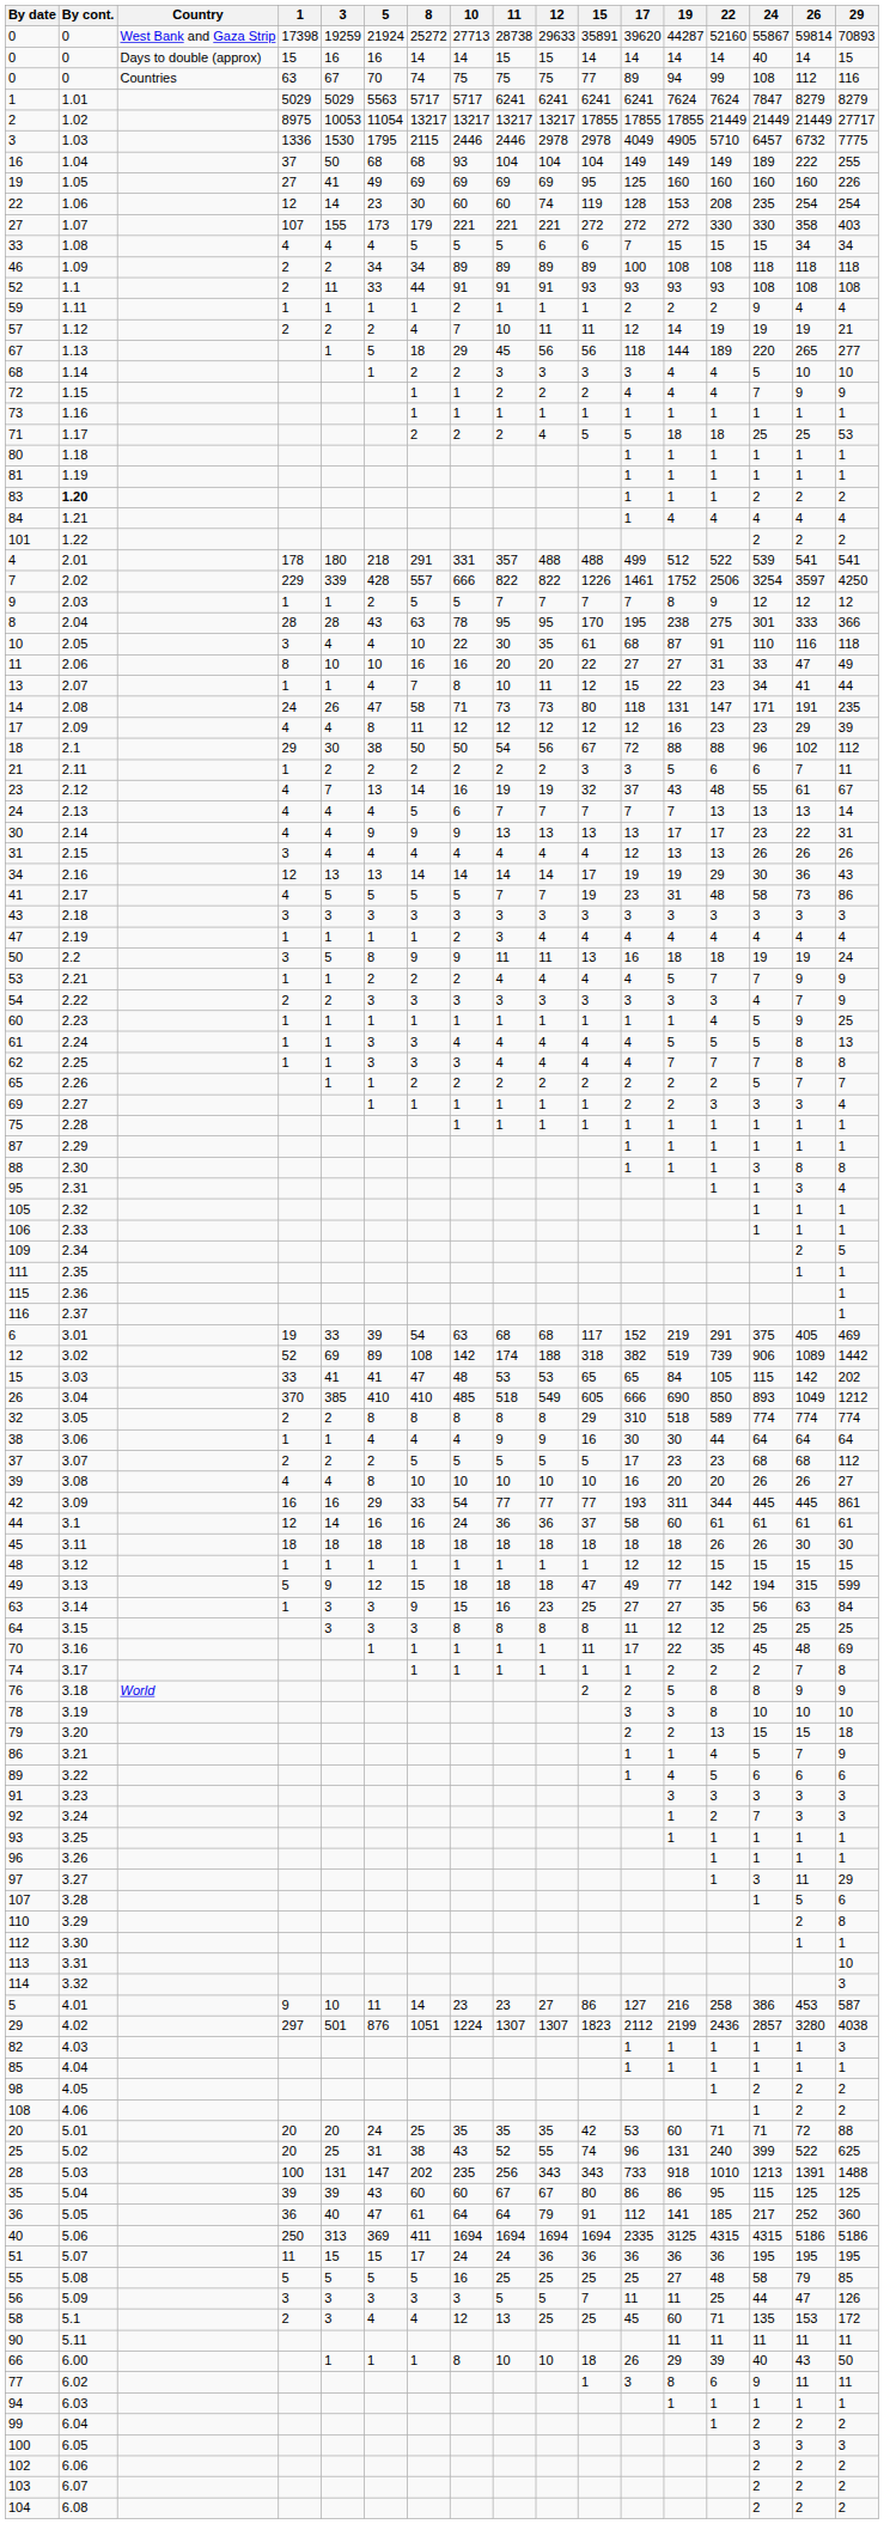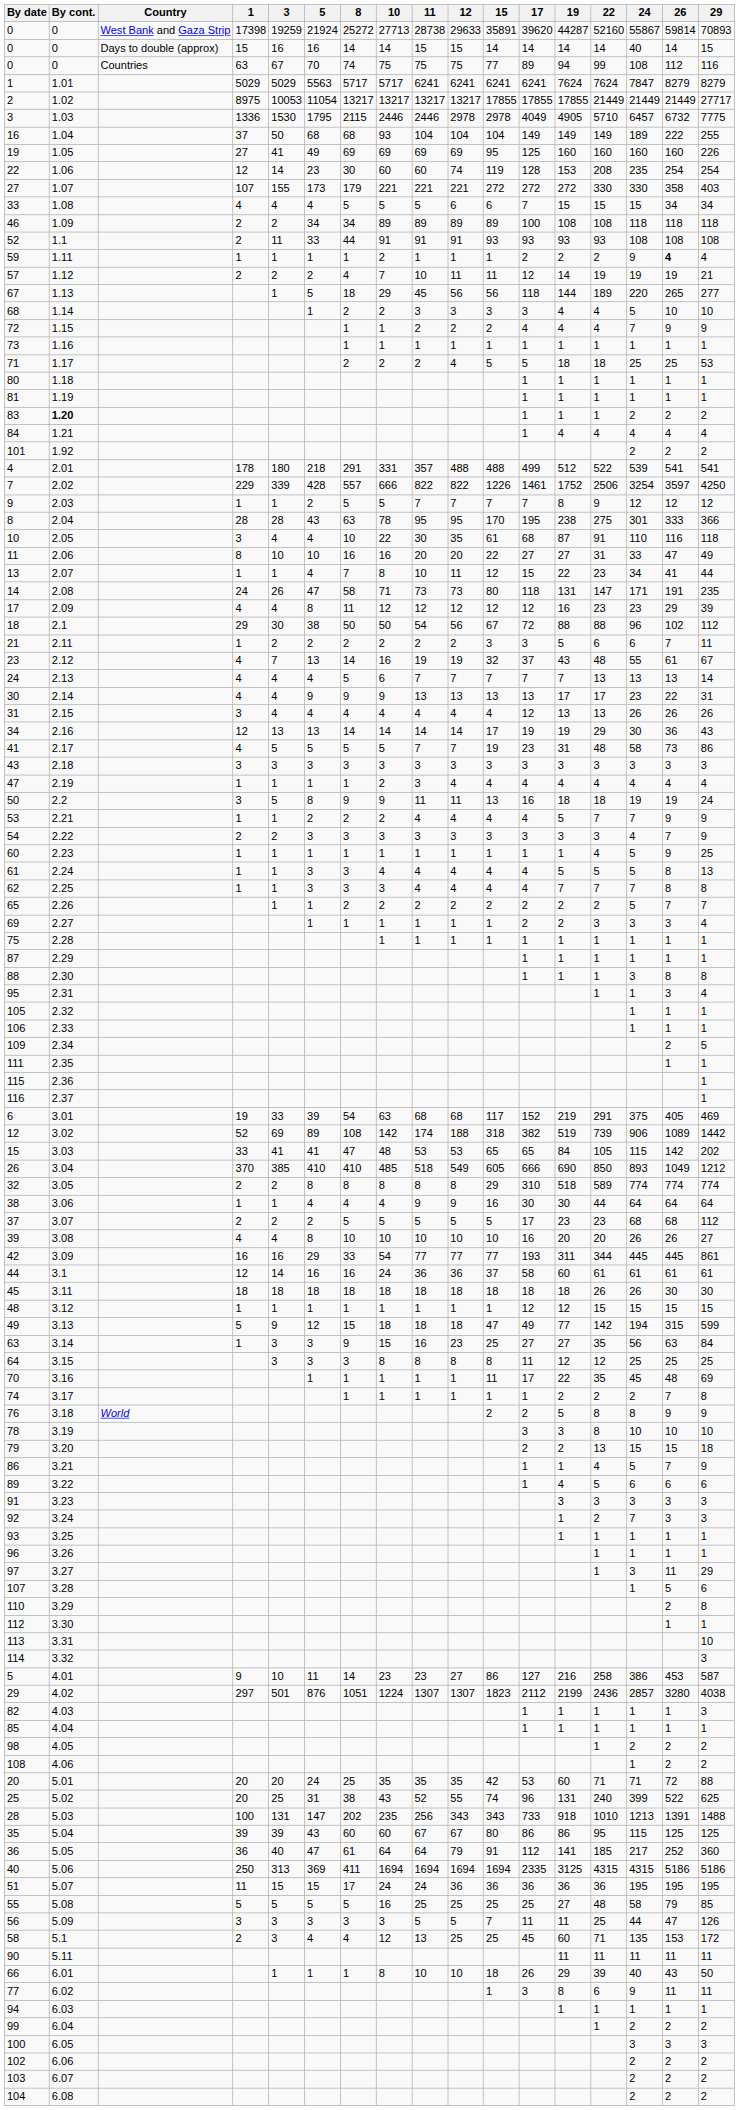59 | 26: normal -> bold
101 | By cont.: 1.22 -> 1.92
66 | By cont.: 6.00 -> 6.01
